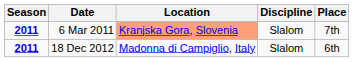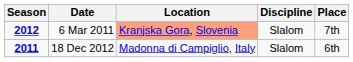6 Mar 2011 | Season: 2011 -> 2012
